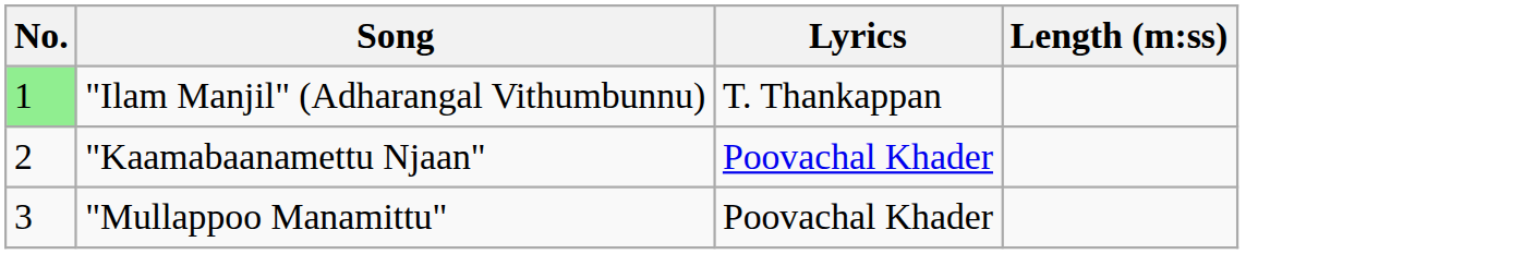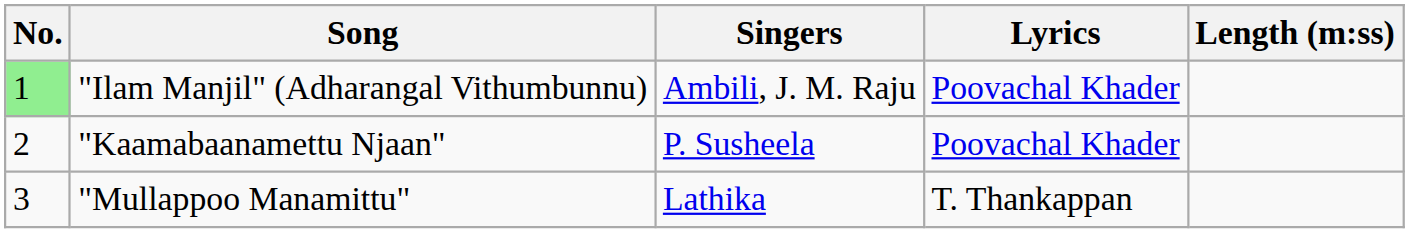+ column: Singers | Ambili, J. M. Raju | P. Susheela | Lathika
"Ilam Manjil" (Adharangal Vithumbunnu) | Lyrics: T. Thankappan -> Poovachal Khader
"Mullappoo Manamittu" | Lyrics: Poovachal Khader -> T. Thankappan
